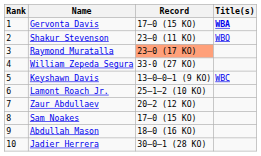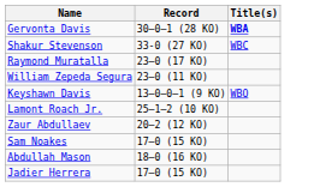- column: Rank | 1 | 2 | 3 | 4 | 5 | 6 | 7 | 8 | 9 | 10
Gervonta Davis | Record: 17–0 (15 KO) -> 30–0–1 (28 KO)
Shakur Stevenson | Record: 23–0 (11 KO) -> 33-0 (27 KO)
Shakur Stevenson | Title(s): WBO -> WBC
Raymond Muratalla | Record: lightsalmon background -> no background
William Zepeda Segura | Record: 33-0 (27 KO) -> 23–0 (11 KO)
Keyshawn Davis | Title(s): WBC -> WBO
Jadier Herrera | Record: 30–0–1 (28 KO) -> 17–0 (15 KO)
